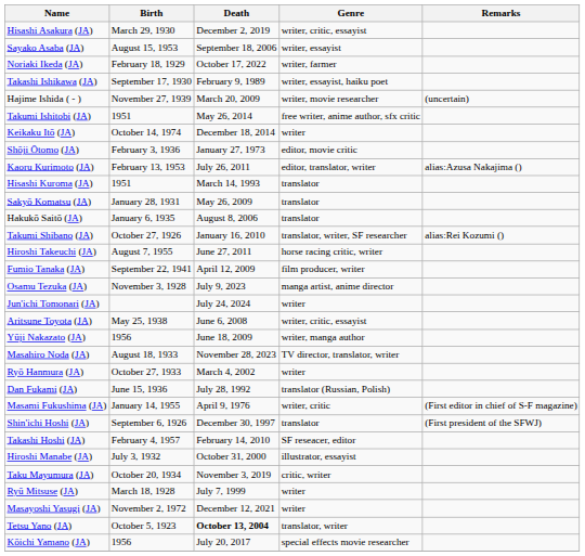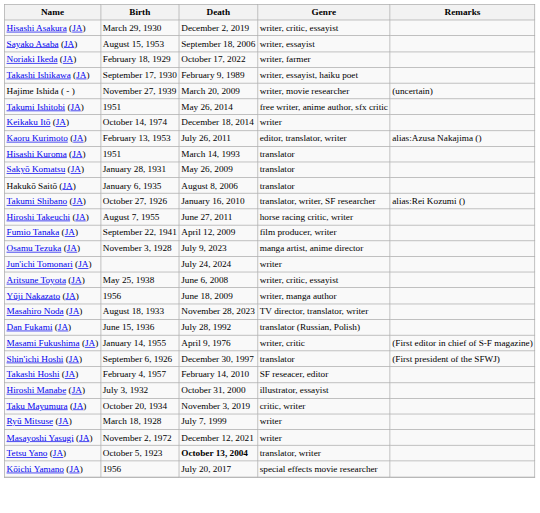- row: Shōji Ōtomo (JA) | February 3, 1936 | January 27, 1973 | editor, movie critic
- row: Ryō Hanmura (JA) | October 27, 1933 | March 4, 2002 | writer
